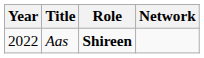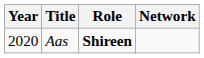Aas | Year: 2022 -> 2020
